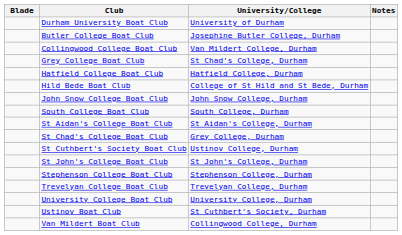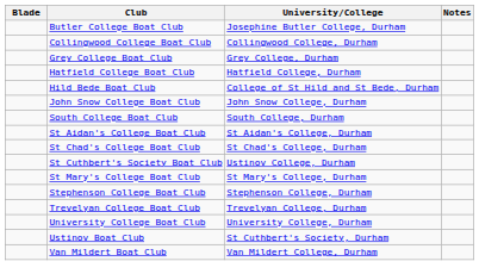- row: Durham University Boat Club | University of Durham
Collingwood College Boat Club | University/College: Van Mildert College, Durham -> Collingwood College, Durham
Grey College Boat Club | University/College: St Chad's College, Durham -> Grey College, Durham
St Chad's College Boat Club | University/College: Grey College, Durham -> St Chad's College, Durham
- row: St John's College Boat Club | St John's College, Durham
+ row: St Mary's College Boat Club | St Mary's College, Durham
Van Mildert Boat Club | University/College: Collingwood College, Durham -> Van Mildert College, Durham
